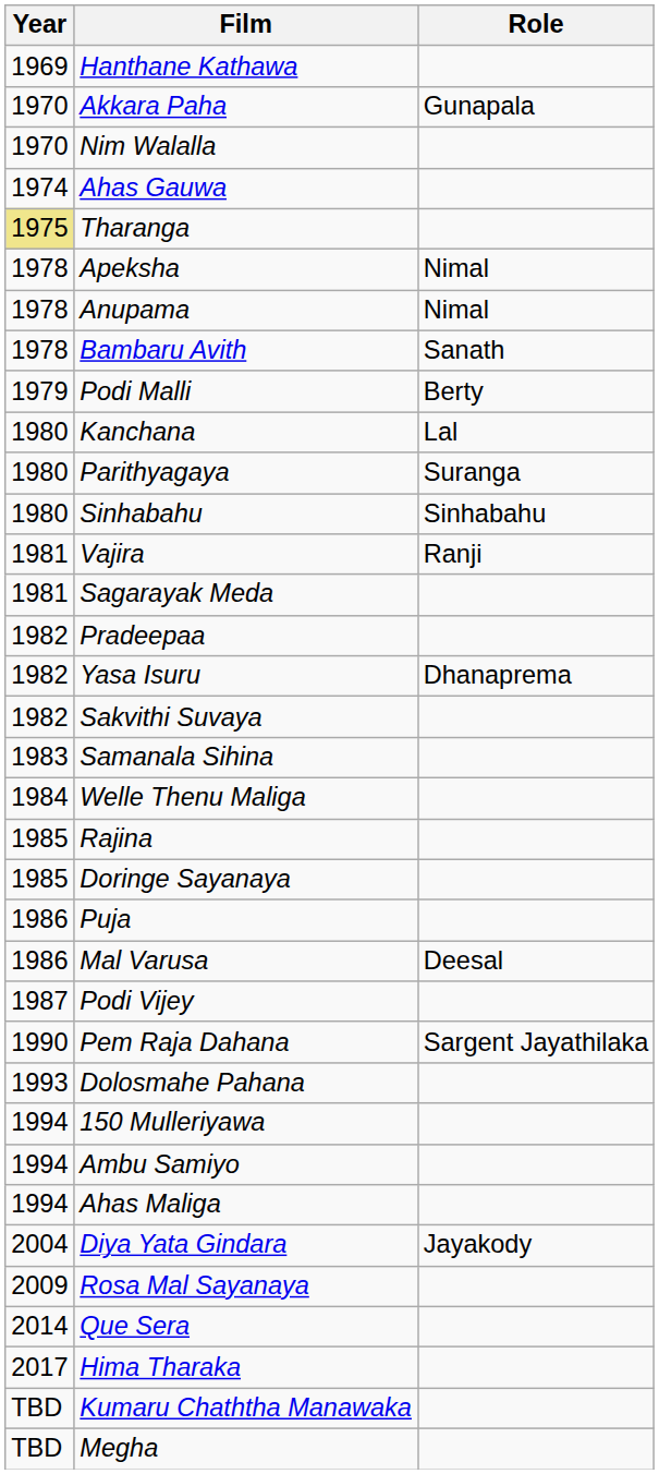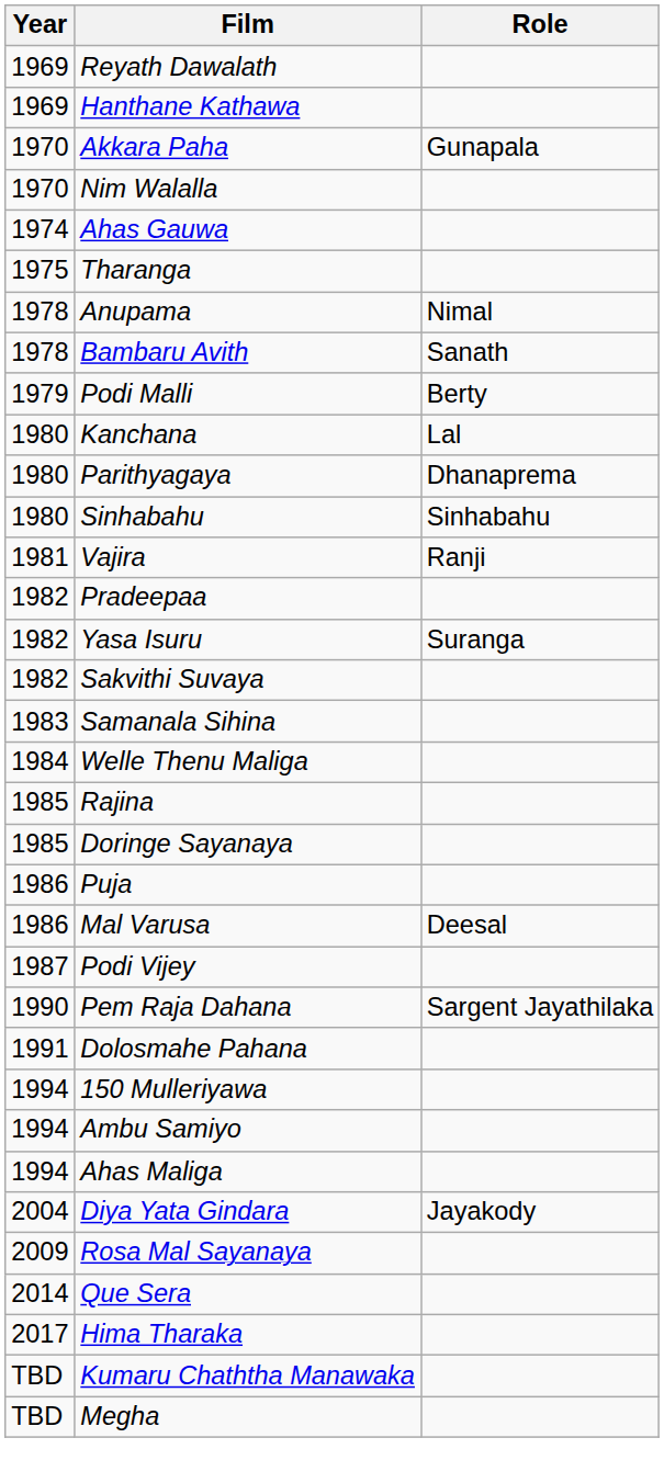+ row: 1969 | Reyath Dawalath
Tharanga | Year: khaki background -> no background
- row: 1978 | Apeksha | Nimal
Parithyagaya | Role: Suranga -> Dhanaprema
- row: 1981 | Sagarayak Meda
Yasa Isuru | Role: Dhanaprema -> Suranga
Dolosmahe Pahana | Year: 1993 -> 1991
